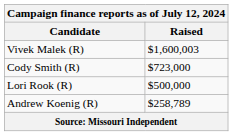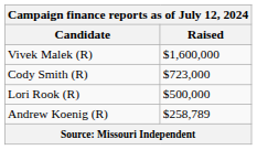Vivek Malek (R) | Raised: $1,600,003 -> $1,600,000
